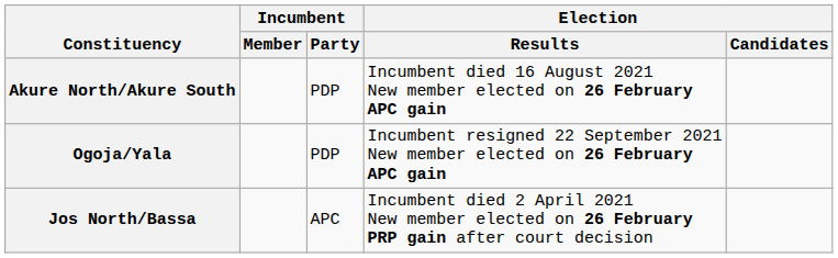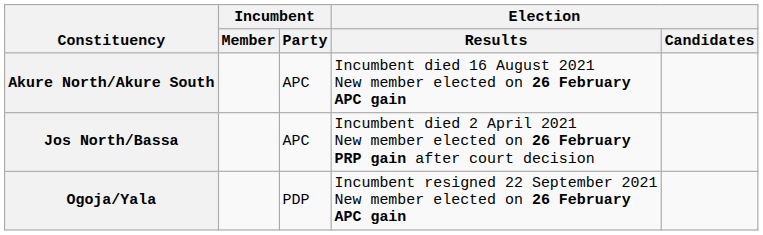Akure North/Akure South | Incumbent / Party: PDP -> APC
rows swapped: Jos North/Bassa <-> Ogoja/Yala
